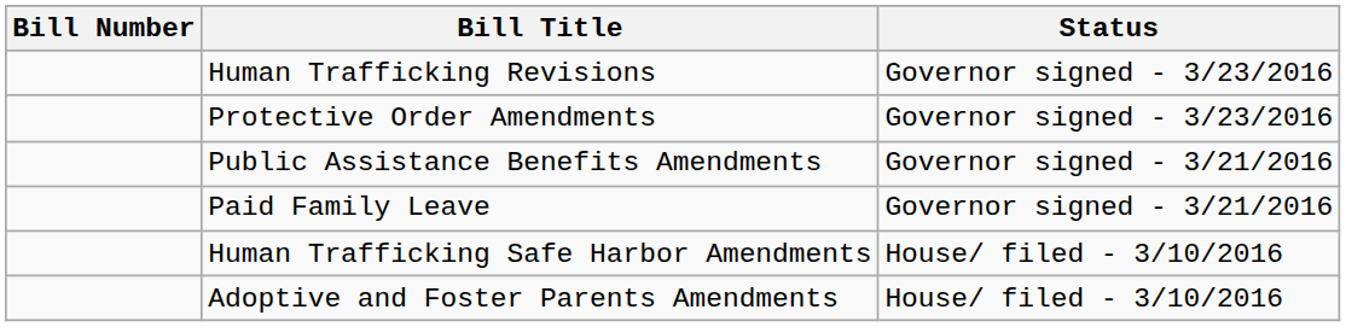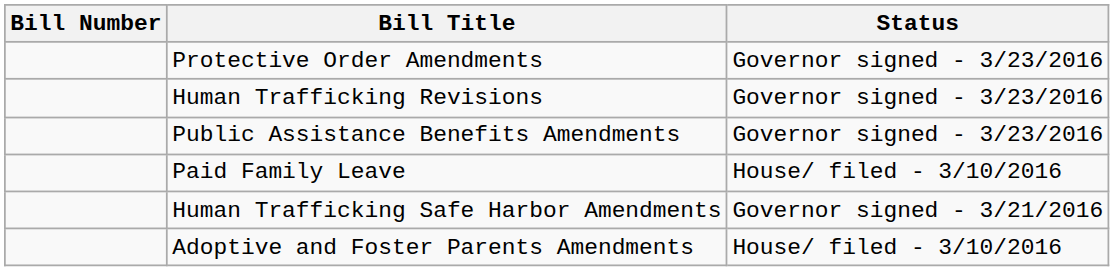rows swapped: Human Trafficking Revisions <-> Protective Order Amendments
Public Assistance Benefits Amendments | Status: Governor signed - 3/21/2016 -> Governor signed - 3/23/2016
Paid Family Leave | Status: Governor signed - 3/21/2016 -> House/ filed - 3/10/2016
Human Trafficking Safe Harbor Amendments | Status: House/ filed - 3/10/2016 -> Governor signed - 3/21/2016
